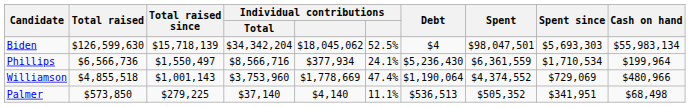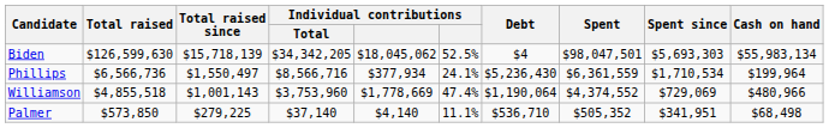Biden | Individual contributions / Total: $34,342,204 -> $34,342,205
Palmer | Debt: $536,513 -> $536,710
